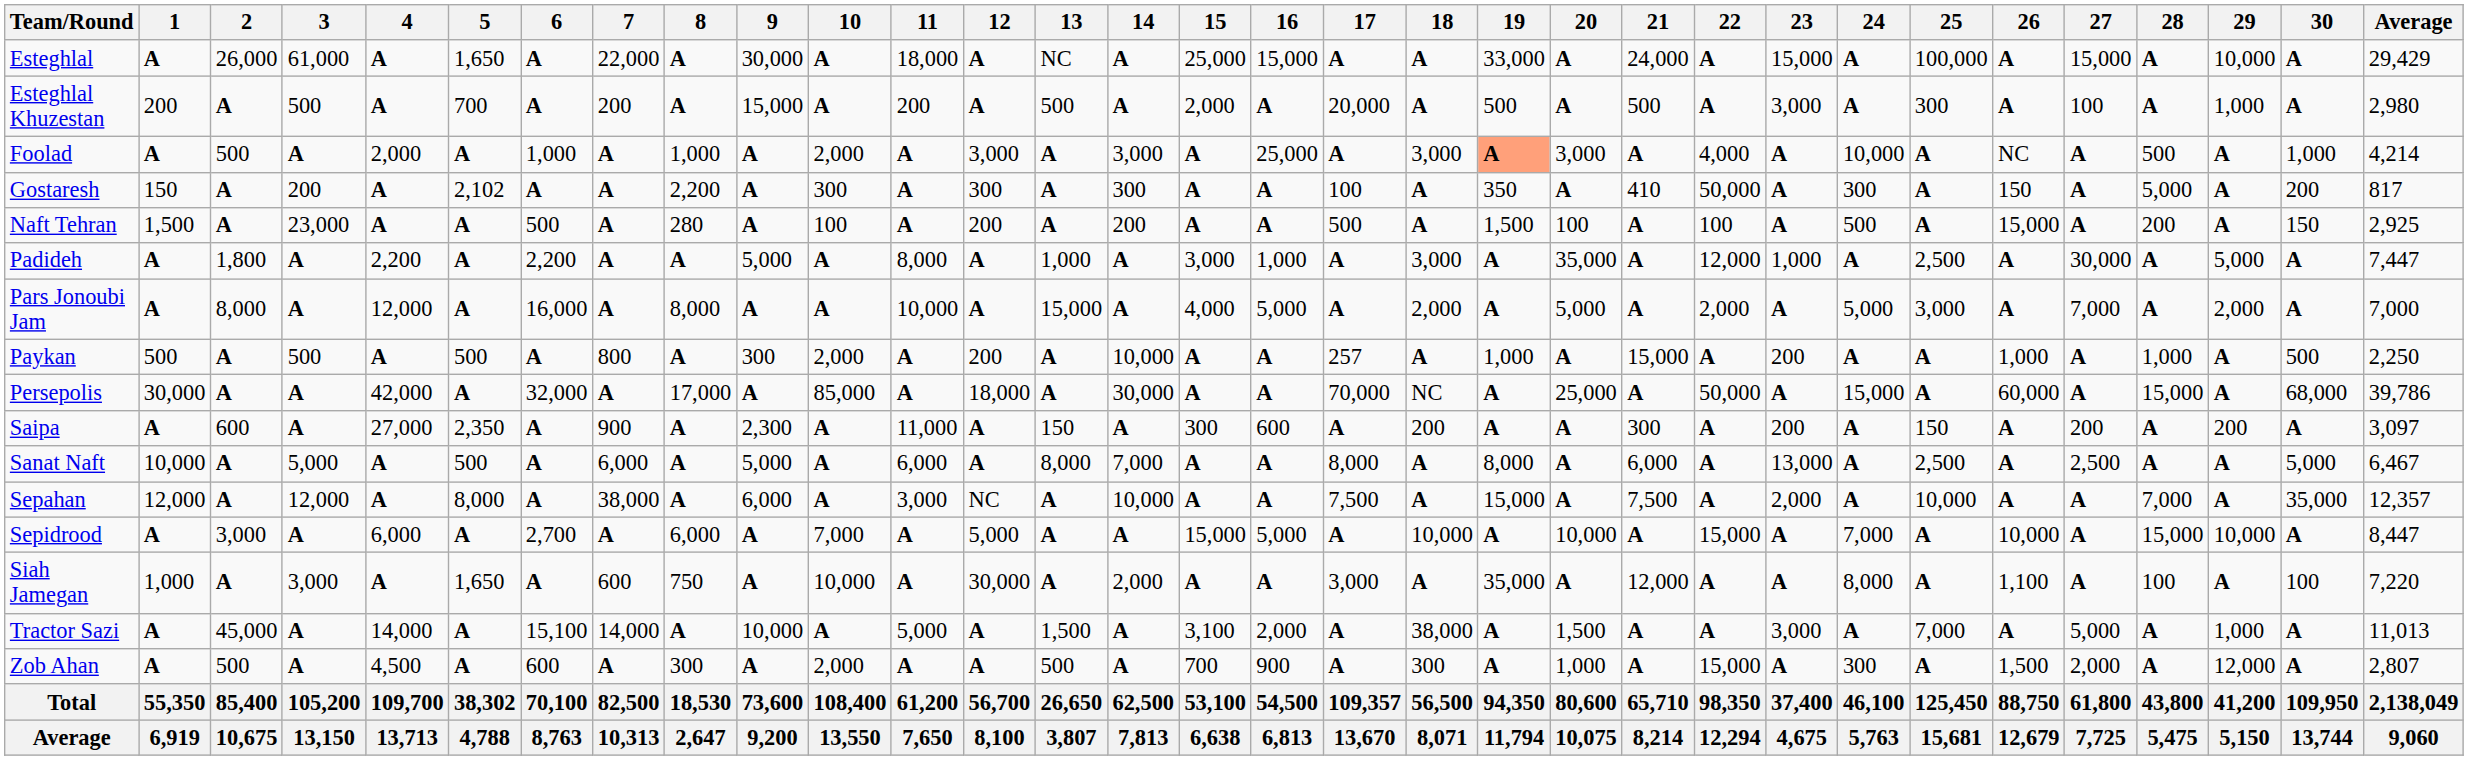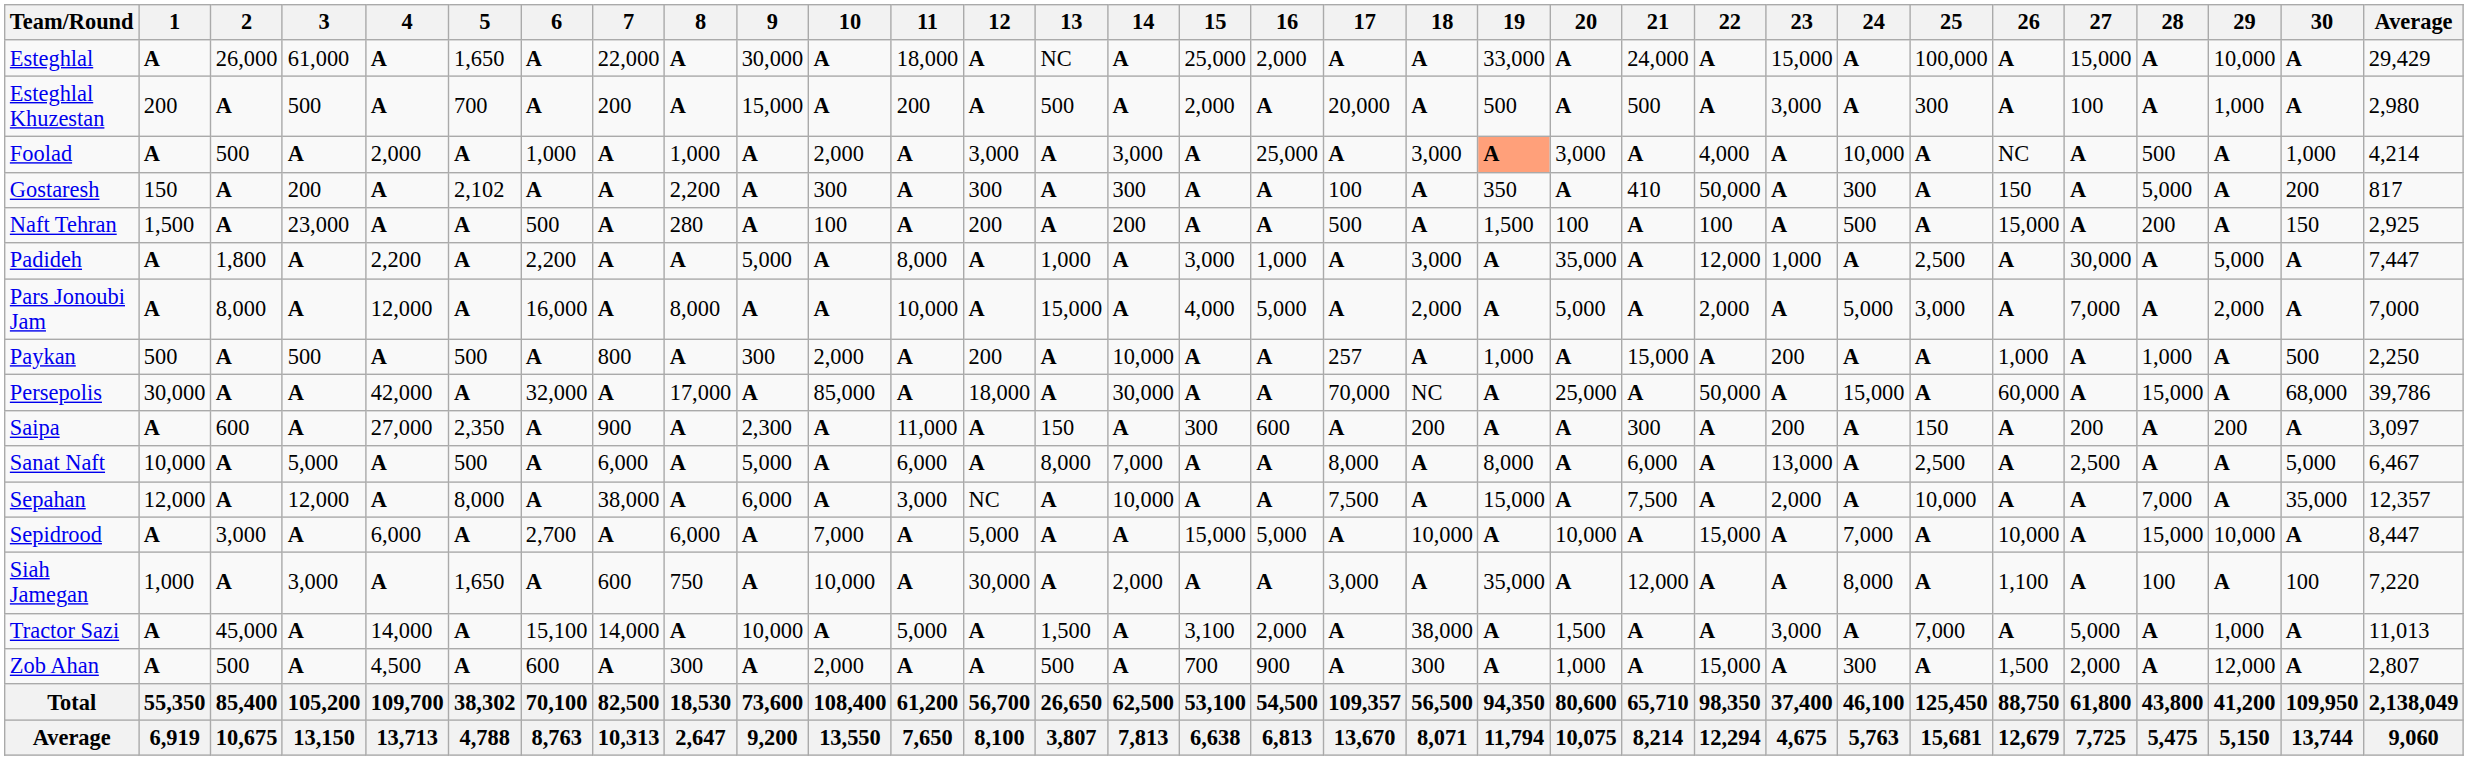Esteghlal | 16: 15,000 -> 2,000
